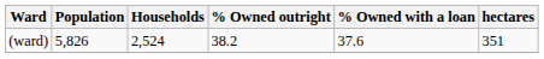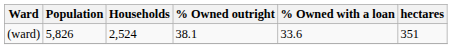(ward) | % Owned outright: 38.2 -> 38.1
(ward) | % Owned with a loan: 37.6 -> 33.6
